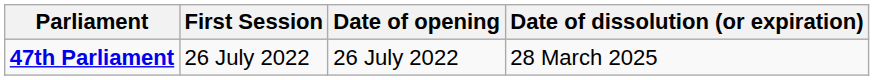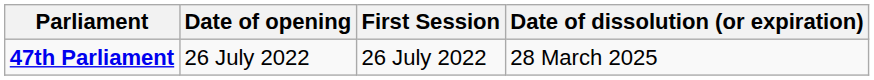columns swapped: Date of opening <-> First Session
